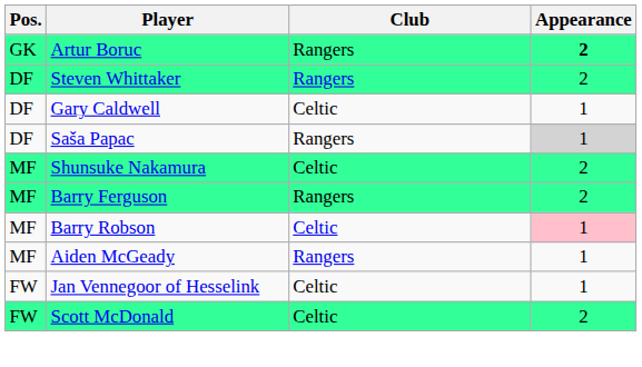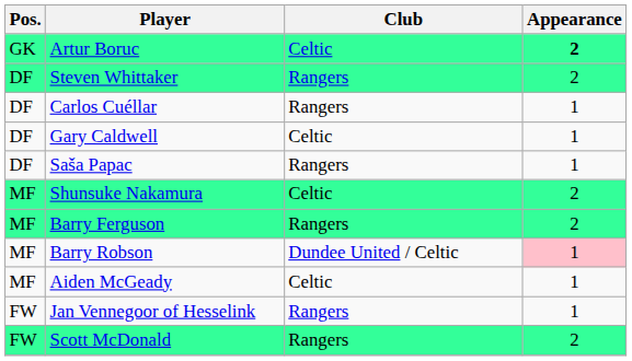Artur Boruc | Club: Rangers -> Celtic
+ row: DF | Carlos Cuéllar | Rangers | 1
Saša Papac | Appearance: lightgrey background -> no background
Barry Robson | Club: Celtic -> Dundee United / Celtic
Aiden McGeady | Club: Rangers -> Celtic
Jan Vennegoor of Hesselink | Club: Celtic -> Rangers
Scott McDonald | Club: Celtic -> Rangers
